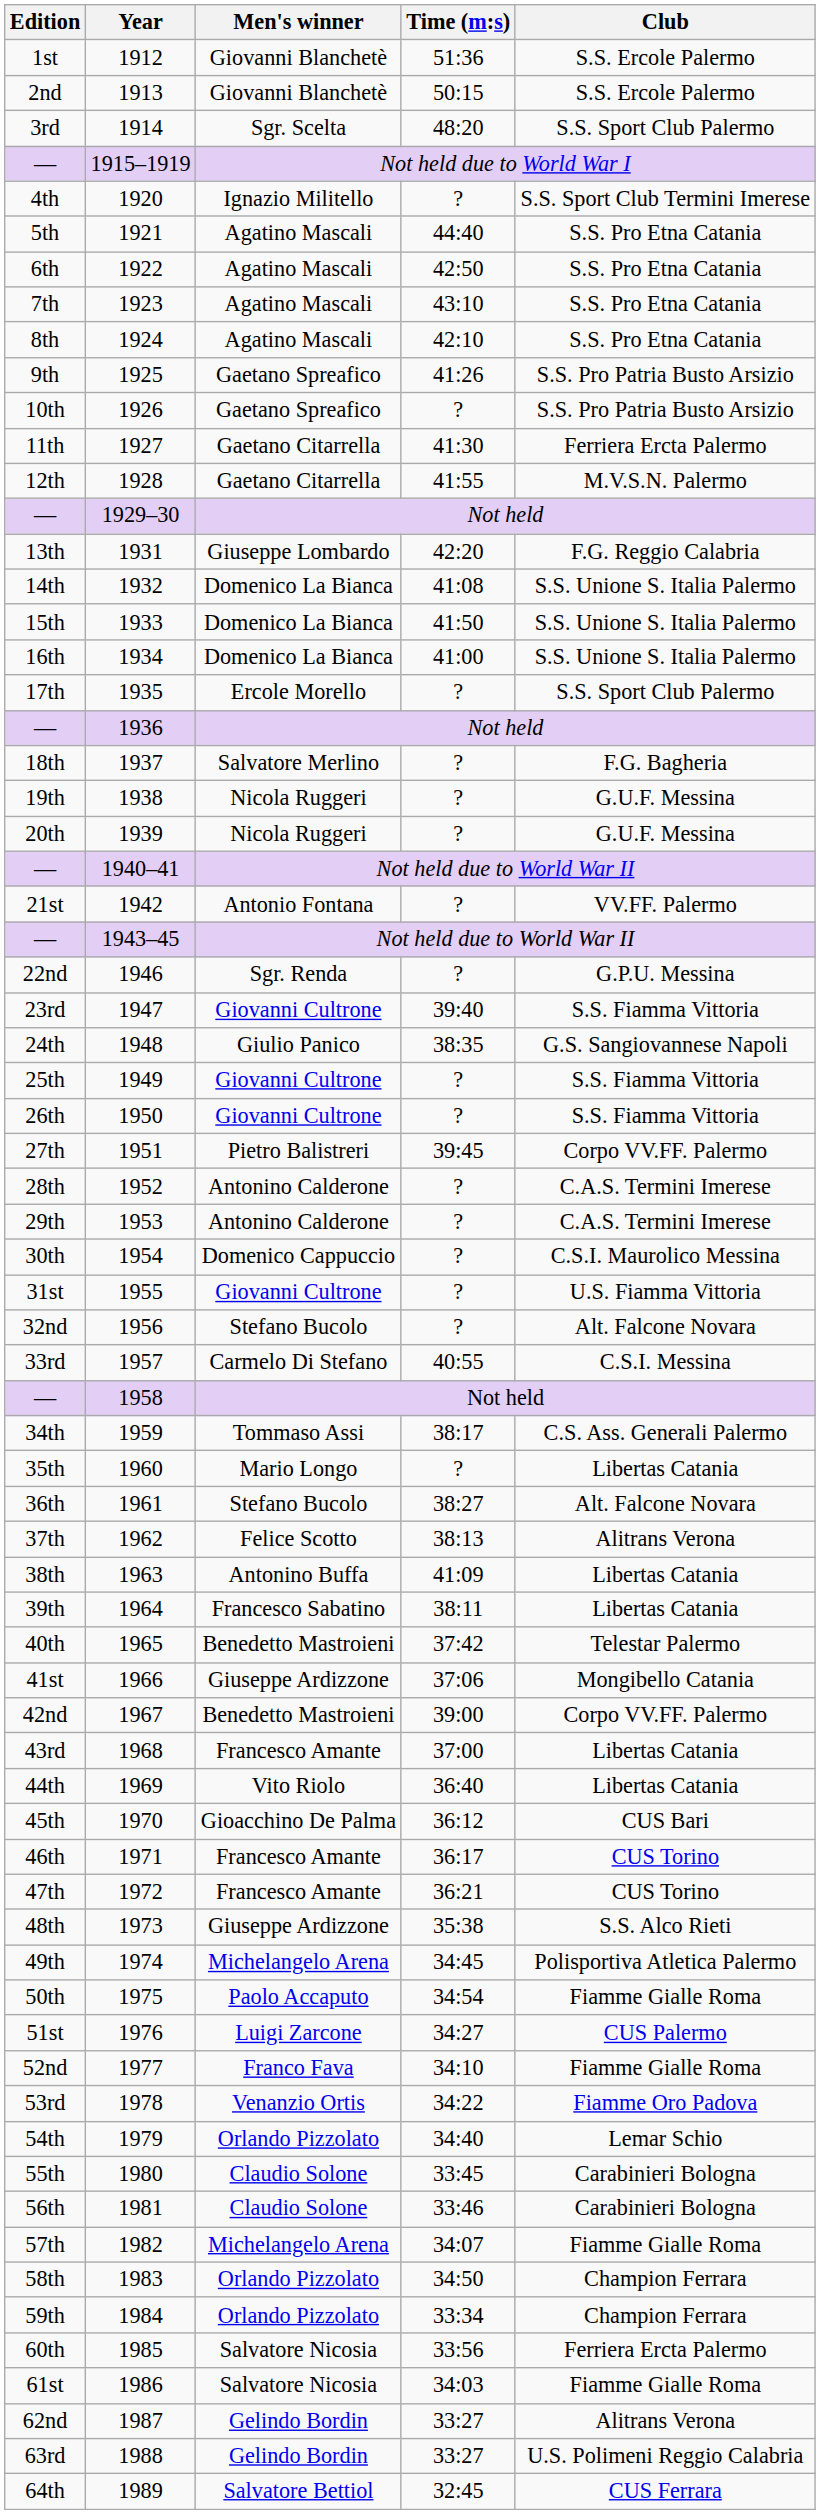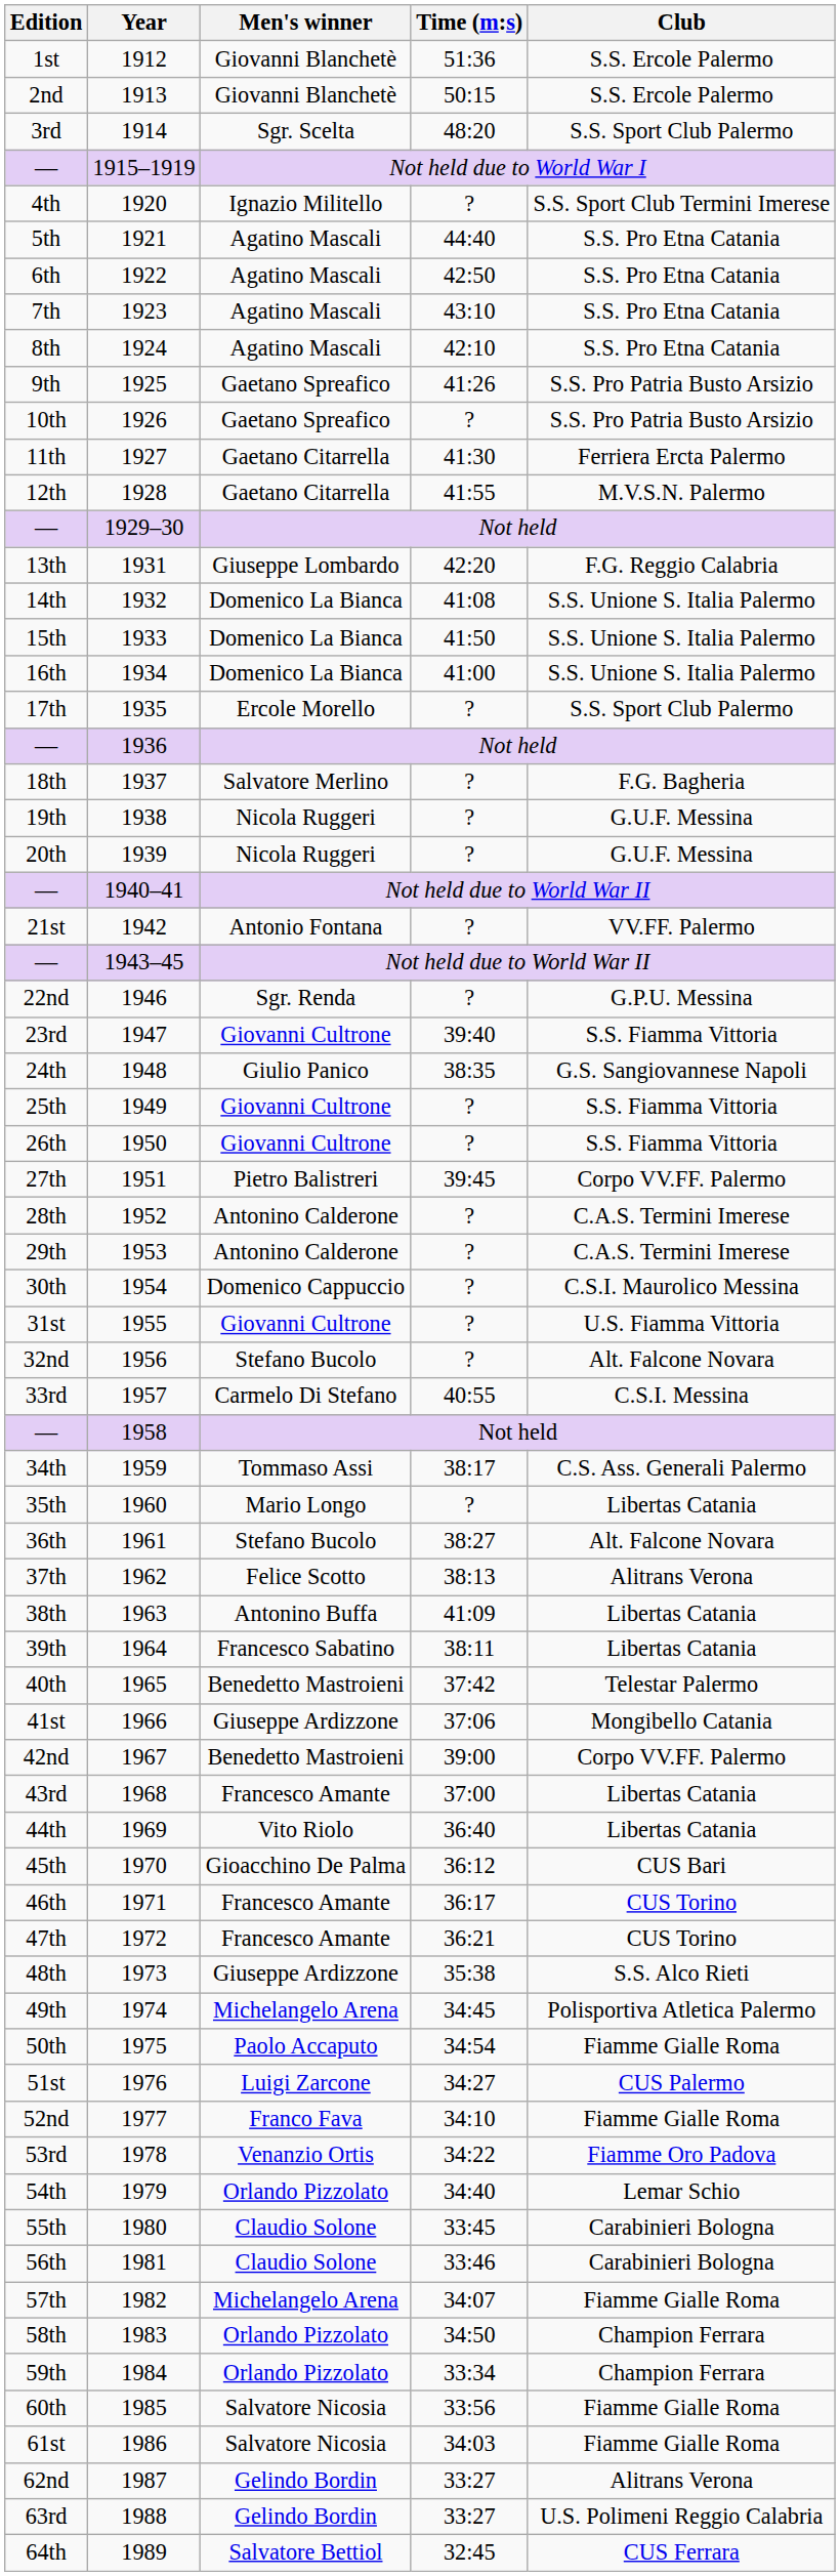60th | Club: Ferriera Ercta Palermo -> Fiamme Gialle Roma
